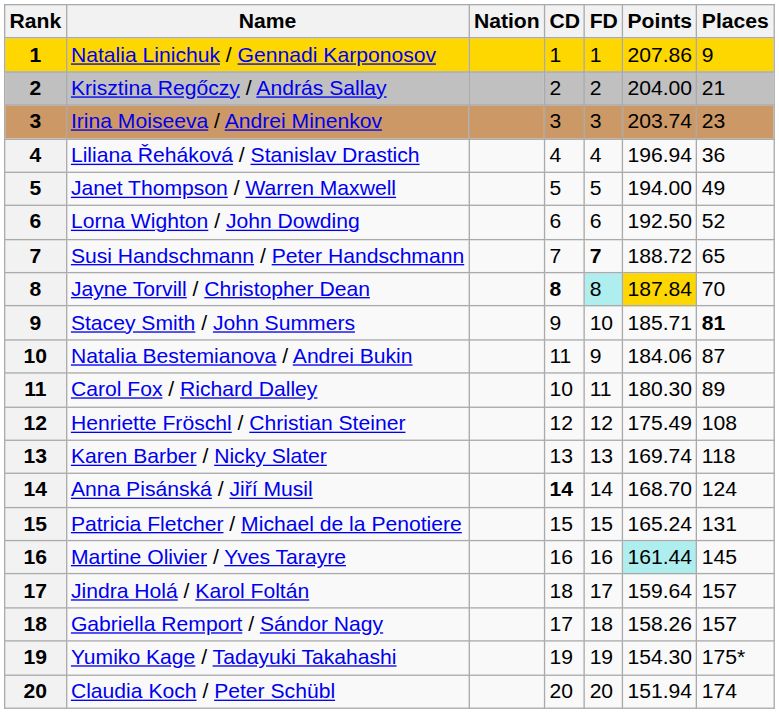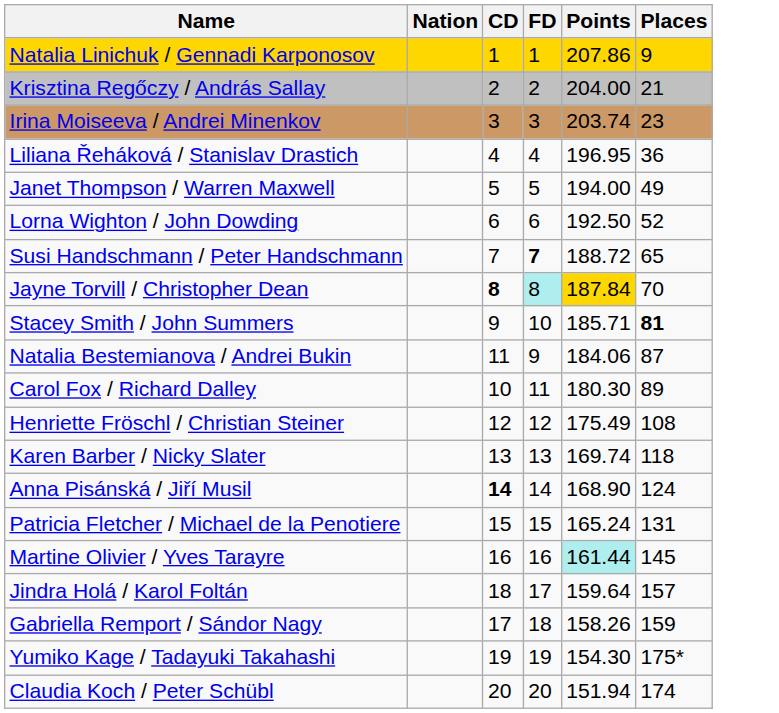- column: Rank | 1 | 2 | 3 | 4 | 5 | 6 | 7 | 8 | 9 | 10 | 11 | 12 | 13 | 14 | 15 | 16 | 17 | 18 | 19 | 20
Liliana Řeháková / Stanislav Drastich | Points: 196.94 -> 196.95
Anna Pisánská / Jiří Musil | Points: 168.70 -> 168.90
Gabriella Remport / Sándor Nagy | Places: 157 -> 159
